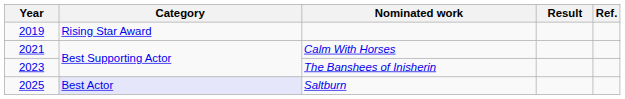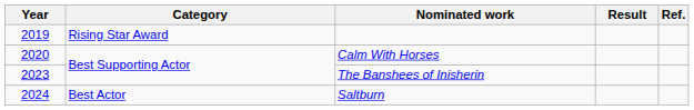Calm With Horses | Year: 2021 -> 2020
Saltburn | Year: 2025 -> 2024
Saltburn | Category: lavender background -> no background
